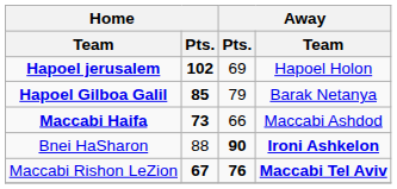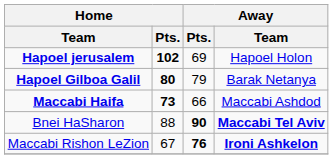Hapoel Gilboa Galil | Home / Pts.: 85 -> 80
Bnei HaSharon | Away / Team: Ironi Ashkelon -> Maccabi Tel Aviv
Maccabi Rishon LeZion | Home / Pts.: bold -> normal
Maccabi Rishon LeZion | Away / Team: Maccabi Tel Aviv -> Ironi Ashkelon
